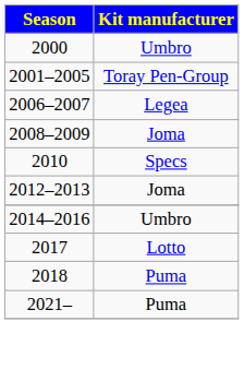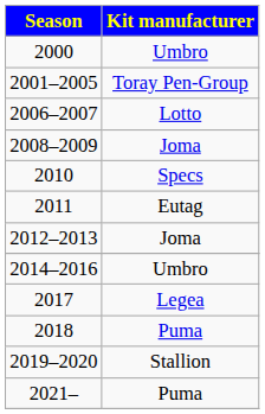2006–2007 | Kit manufacturer: Legea -> Lotto
+ row: 2011 | Eutag
2017 | Kit manufacturer: Lotto -> Legea
+ row: 2019–2020 | Stallion
